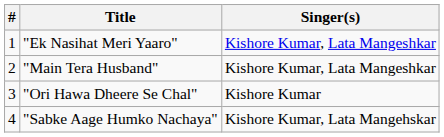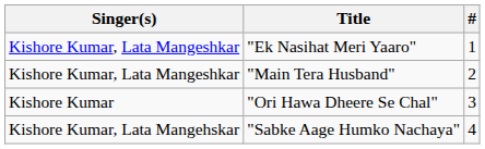columns swapped: # <-> Singer(s)
